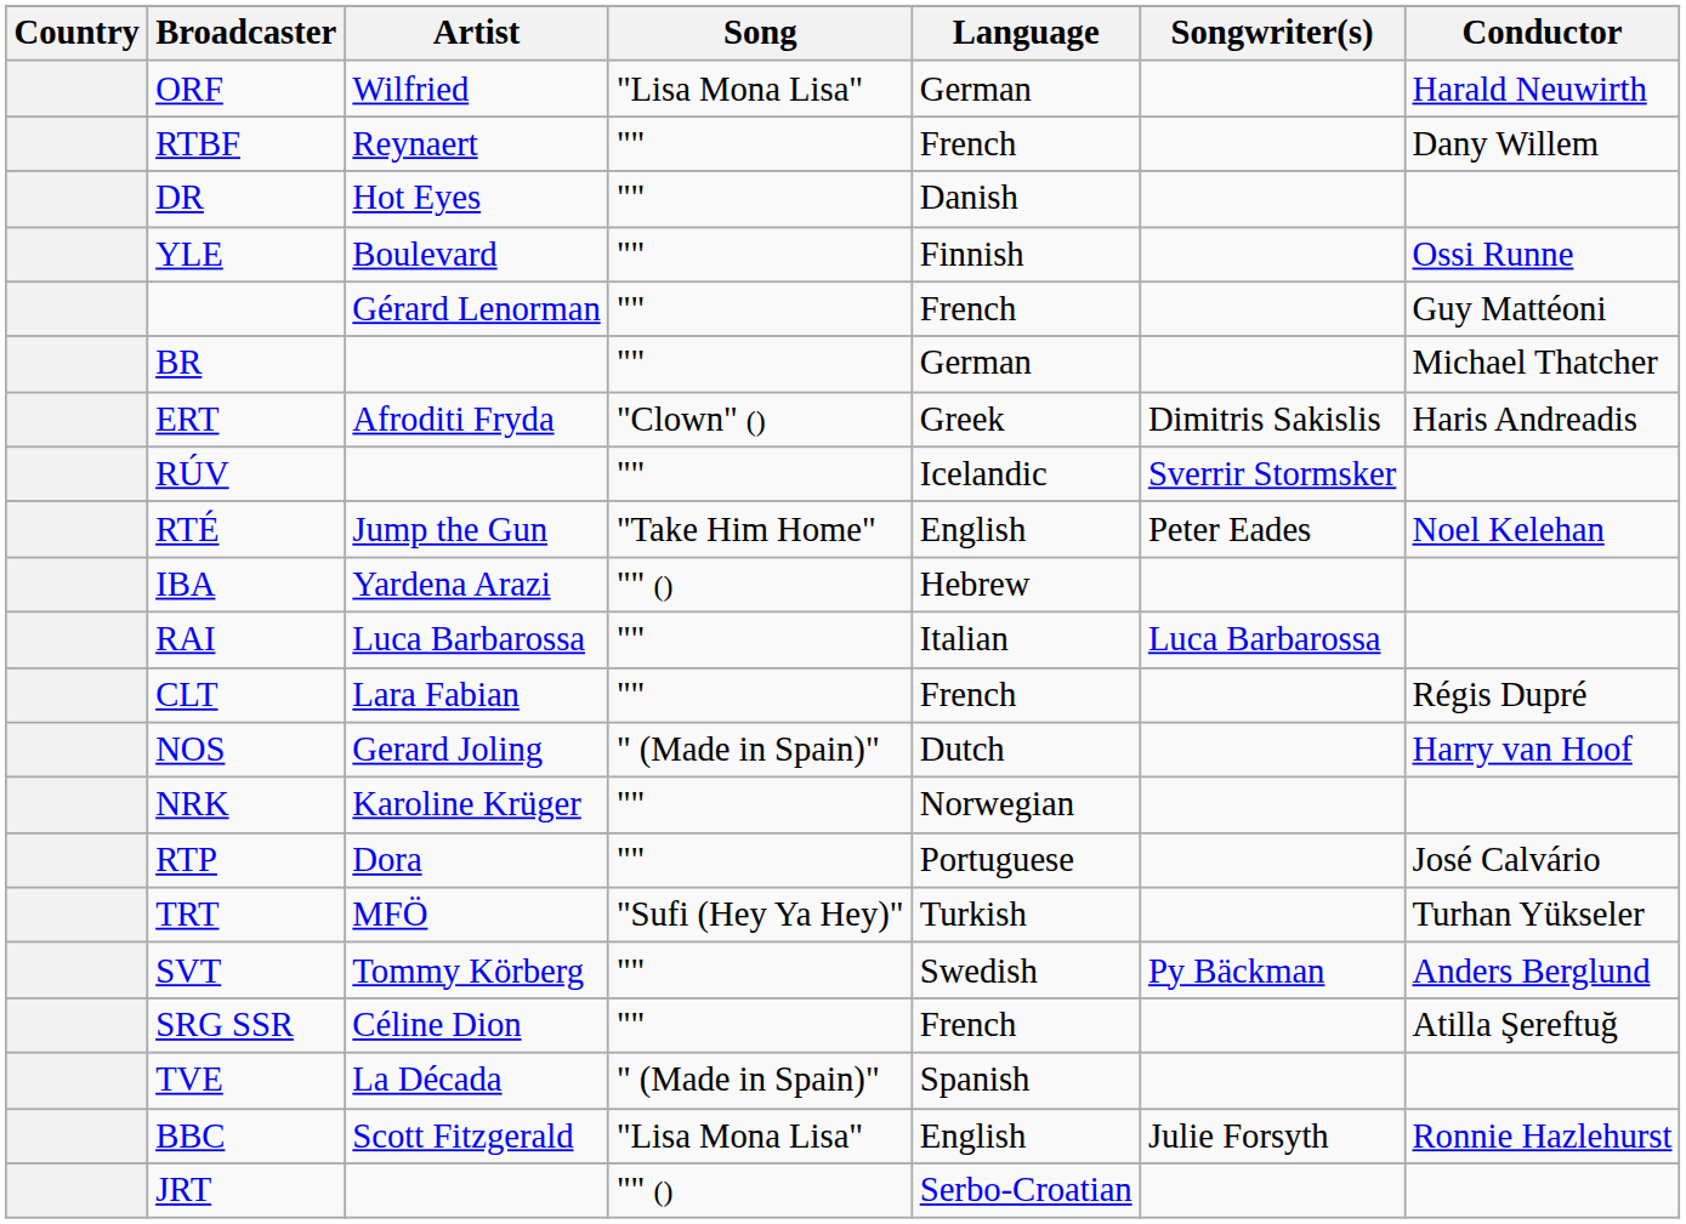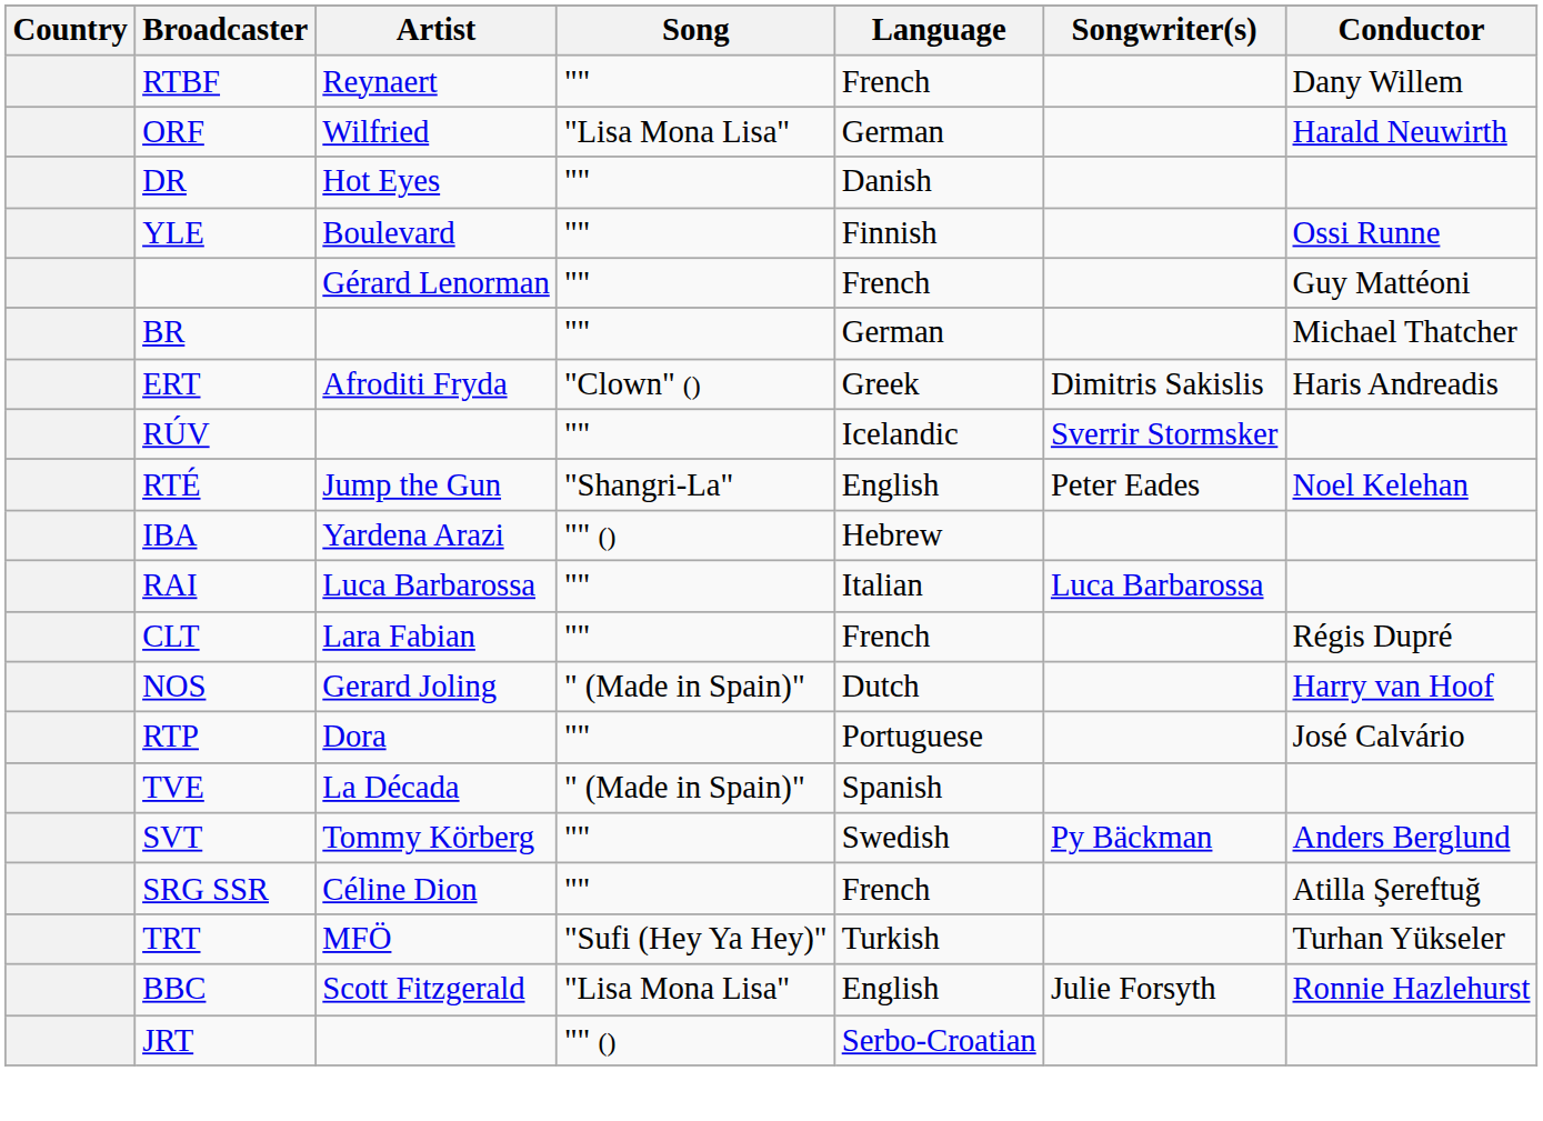rows swapped: ORF <-> RTBF
RTÉ | Song: "Take Him Home" -> "Shangri-La"
- row: NRK | Karoline Krüger | "" | Norwegian
rows swapped: TVE <-> TRT
